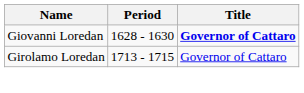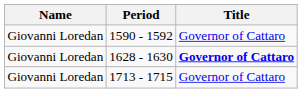+ row: Giovanni Loredan | 1590 - 1592 | Governor of Cattaro
1713 - 1715 | Name: Girolamo Loredan -> Giovanni Loredan
